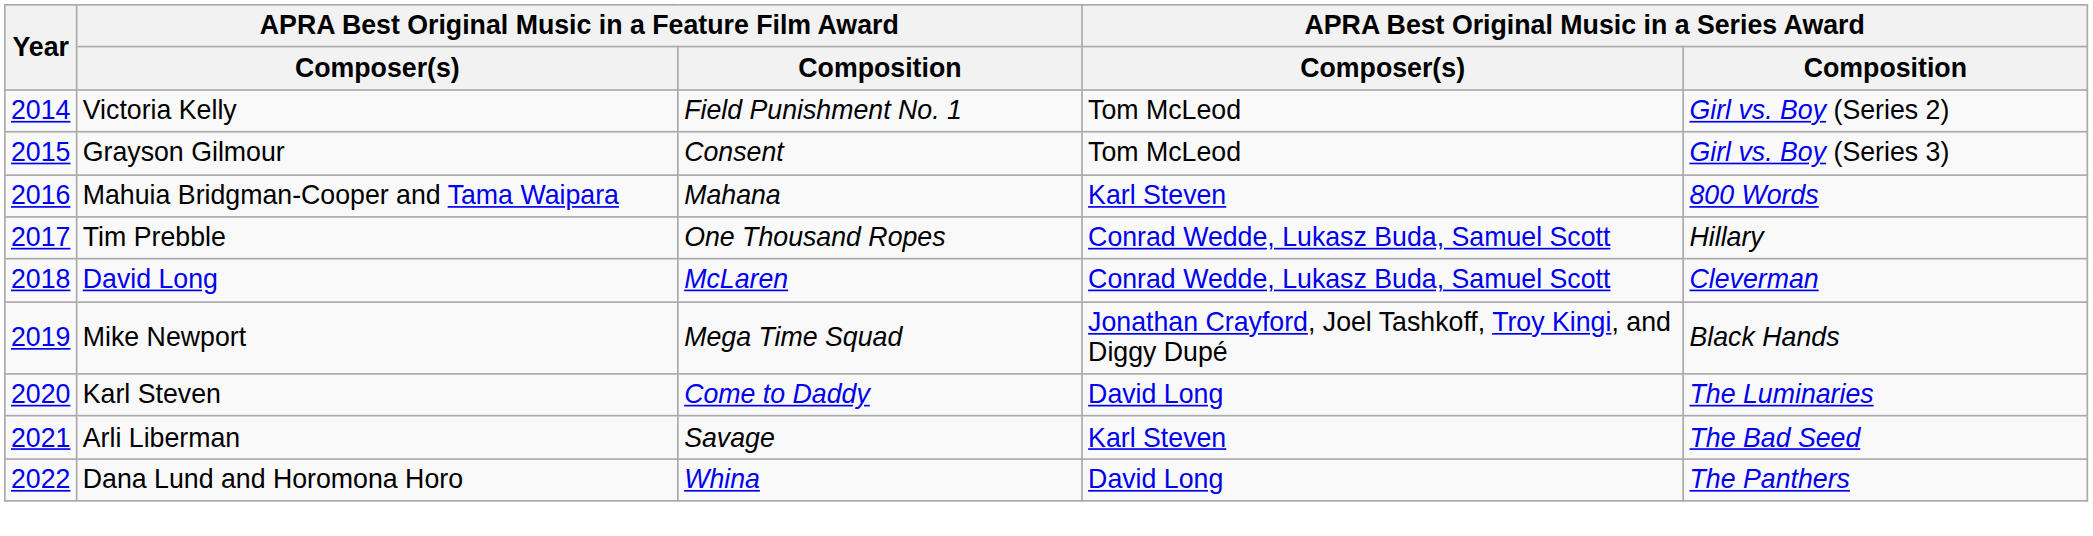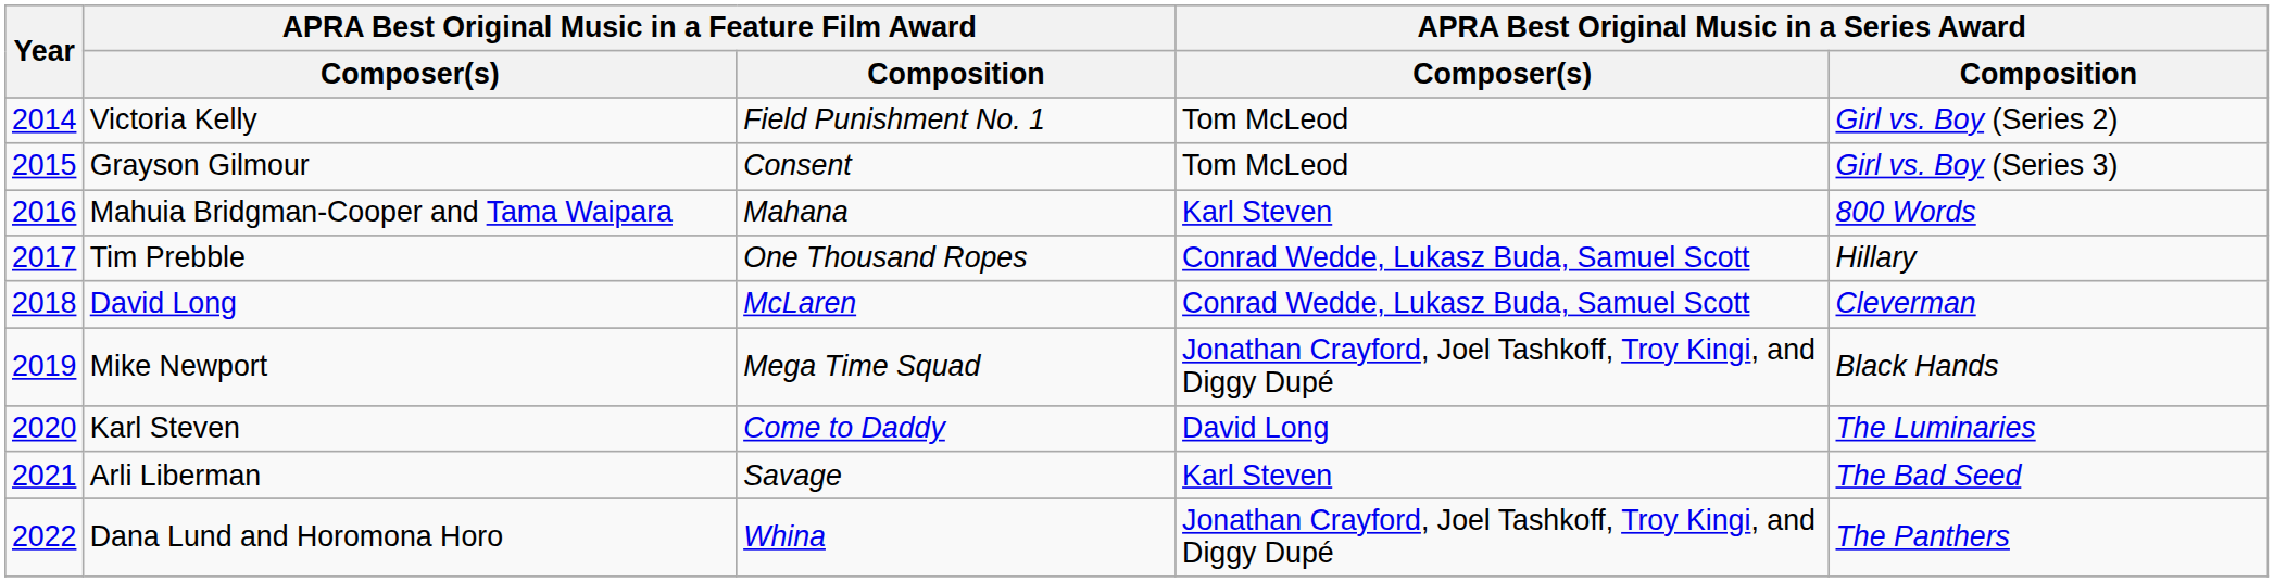Dana Lund and Horomona Horo | APRA Best Original Music in a Series Award / Composer(s): David Long -> Jonathan Crayford, Joel Tashkoff, Troy Kingi, and Diggy Dupé
